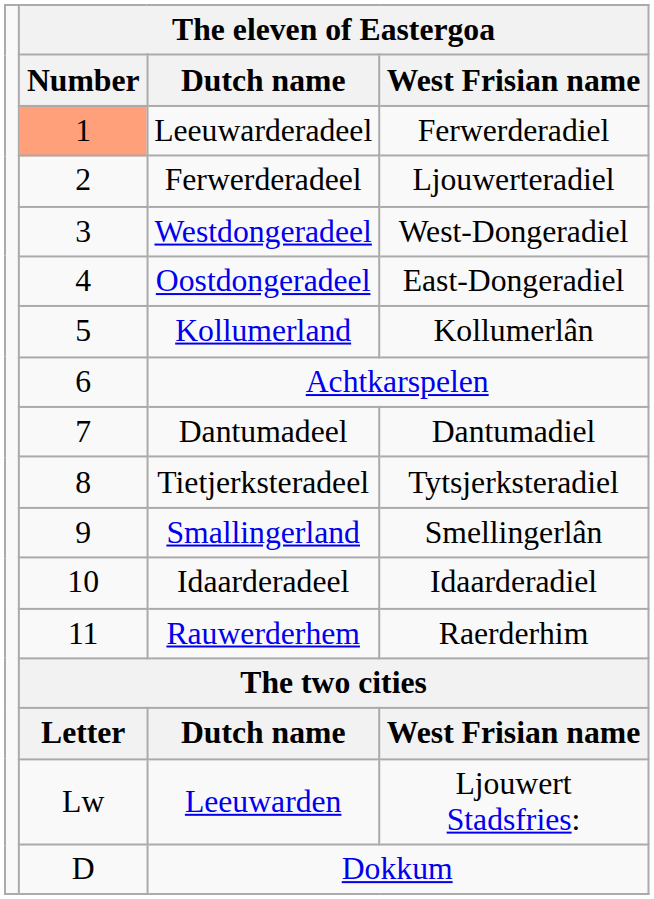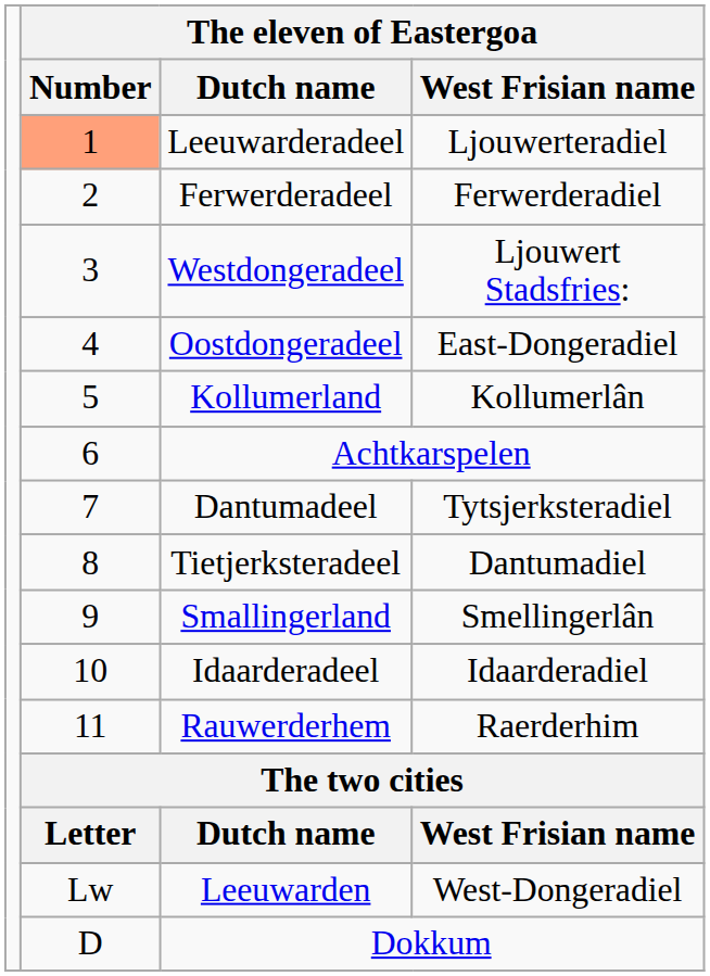Leeuwarderadeel | The eleven of Eastergoa / West Frisian name: Ferwerderadiel -> Ljouwerteradiel
Ferwerderadeel | The eleven of Eastergoa / West Frisian name: Ljouwerteradiel -> Ferwerderadiel
Westdongeradeel | The eleven of Eastergoa / West Frisian name: West-Dongeradiel -> Ljouwert Stadsfries:
Dantumadeel | The eleven of Eastergoa / West Frisian name: Dantumadiel -> Tytsjerksteradiel
Tietjerksteradeel | The eleven of Eastergoa / West Frisian name: Tytsjerksteradiel -> Dantumadiel
Leeuwarden | The eleven of Eastergoa / West Frisian name: Ljouwert Stadsfries: -> West-Dongeradiel
